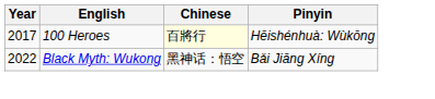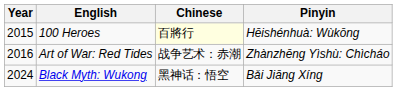100 Heroes | Year: 2017 -> 2015
+ row: 2016 | Art of War: Red Tides | 战争艺术：赤潮 | Zhànzhēng Yìshù: Chìcháo
Black Myth: Wukong | Year: 2022 -> 2024
